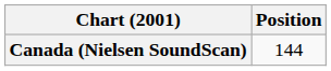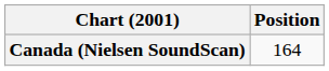Canada (Nielsen SoundScan) | Position: 144 -> 164
